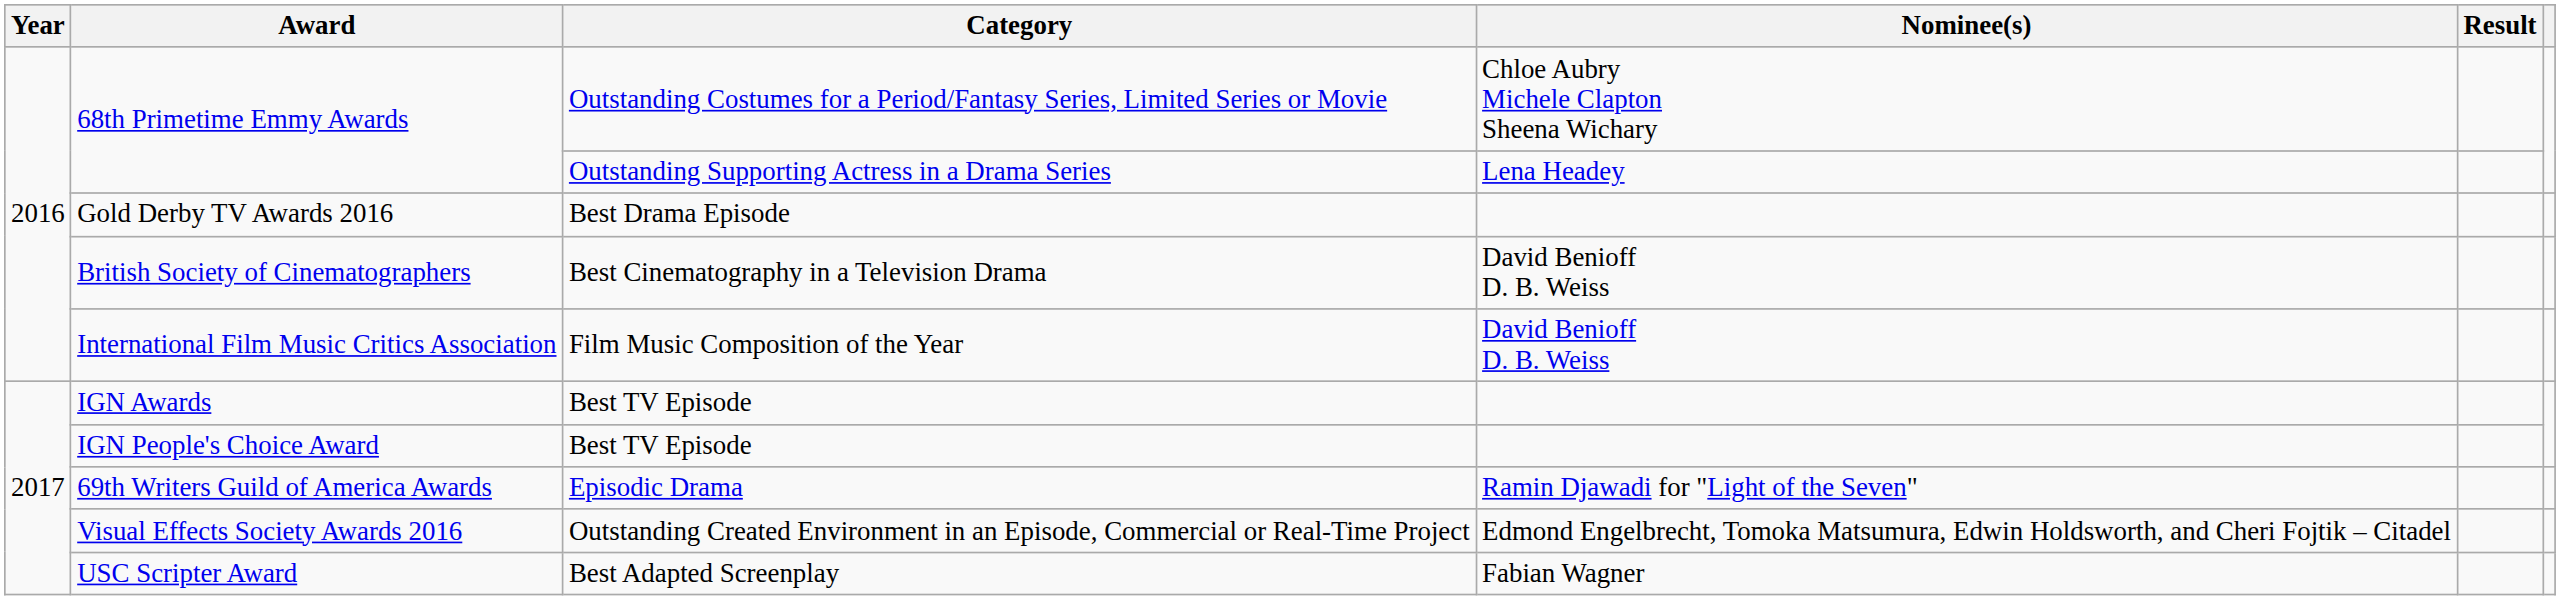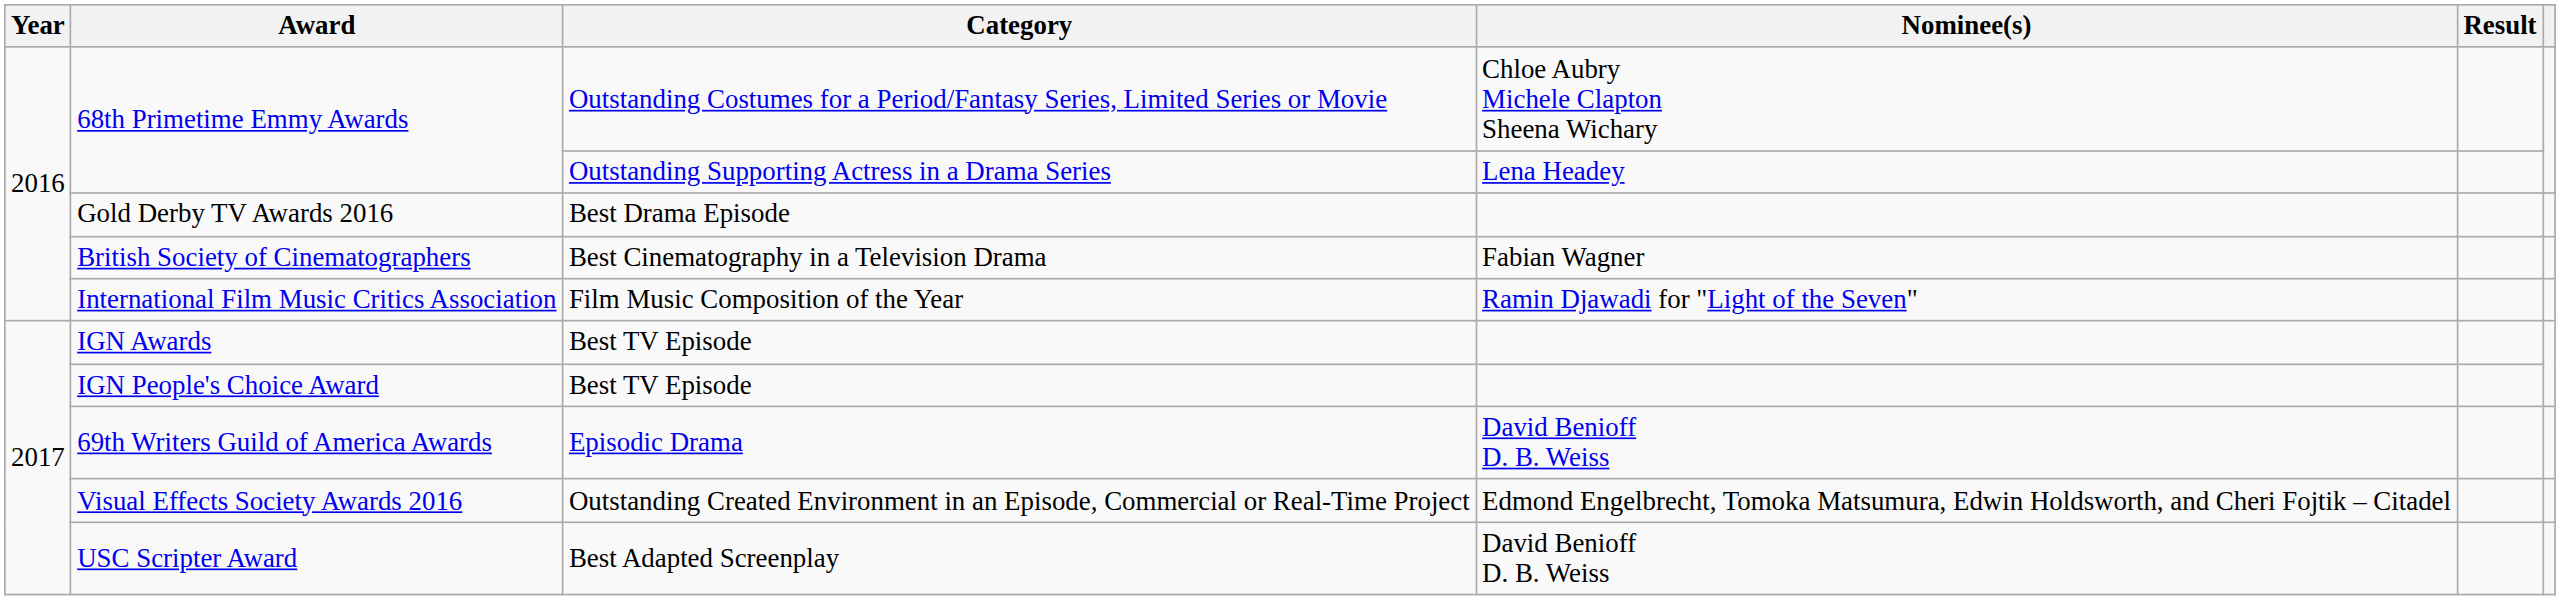British Society of Cinematographers | Nominee(s): David Benioff D. B. Weiss -> Fabian Wagner
International Film Music Critics Association | Nominee(s): David Benioff D. B. Weiss -> Ramin Djawadi for "Light of the Seven"
69th Writers Guild of America Awards | Nominee(s): Ramin Djawadi for "Light of the Seven" -> David Benioff D. B. Weiss
USC Scripter Award | Nominee(s): Fabian Wagner -> David Benioff D. B. Weiss
